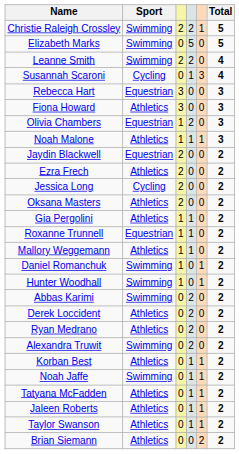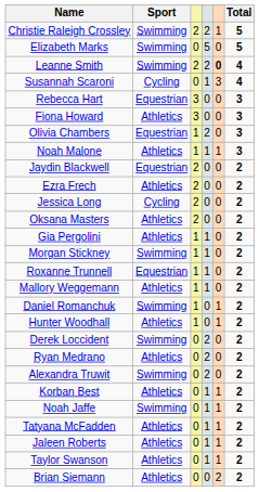Leanne Smith | column 5: normal -> bold
+ row: Morgan Stickney | Swimming | 1 | 1 | 0 | 2
Hunter Woodhall | Sport: Swimming -> Athletics
- row: Abbas Karimi | Swimming | 0 | 2 | 0 | 2
Derek Loccident | Sport: Athletics -> Swimming
